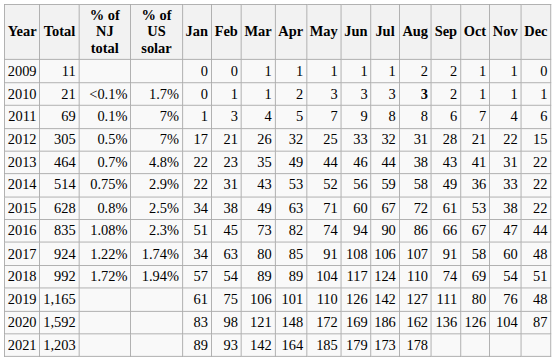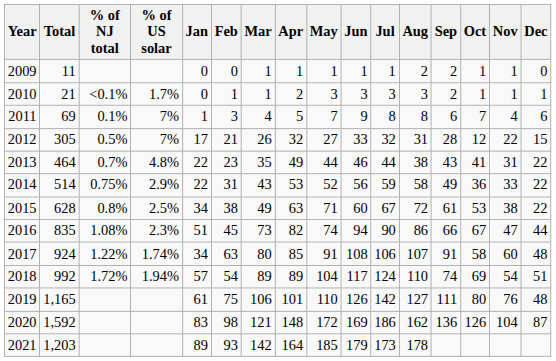2010 | Aug: bold -> normal
2012 | May: 25 -> 27
2012 | Oct: 21 -> 12
